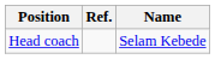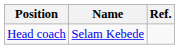columns swapped: Name <-> Ref.
